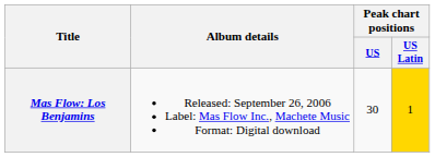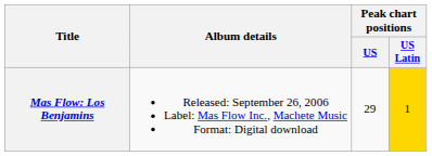Mas Flow: Los Benjamins | Peak chart positions / US: 30 -> 29
